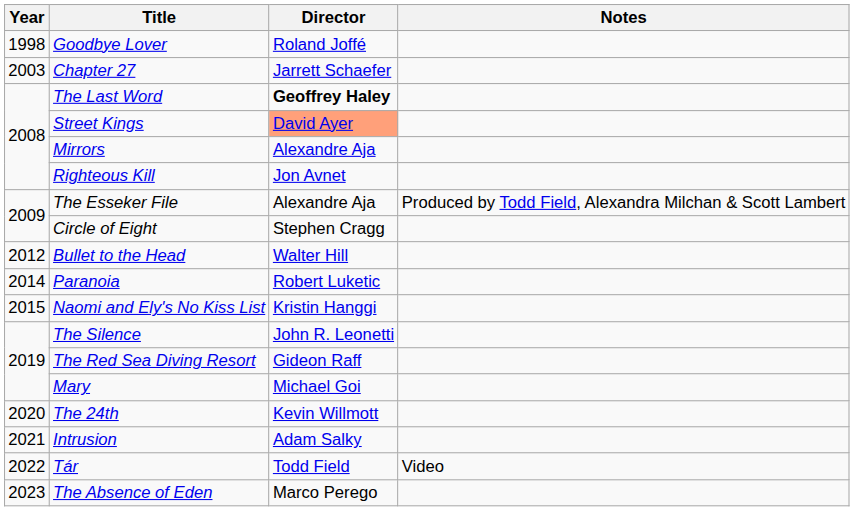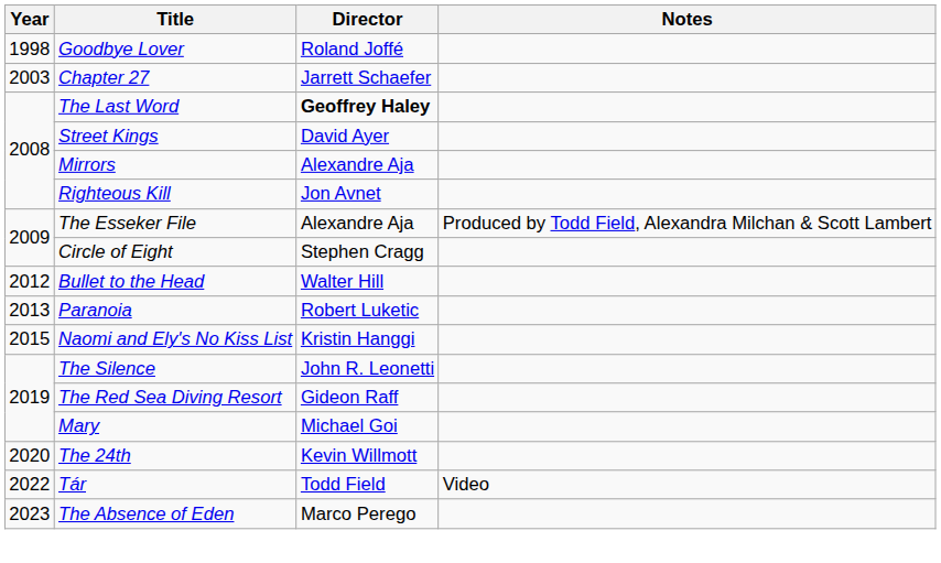Street Kings | Director: lightsalmon background -> no background
Paranoia | Year: 2014 -> 2013
- row: 2021 | Intrusion | Adam Salky
